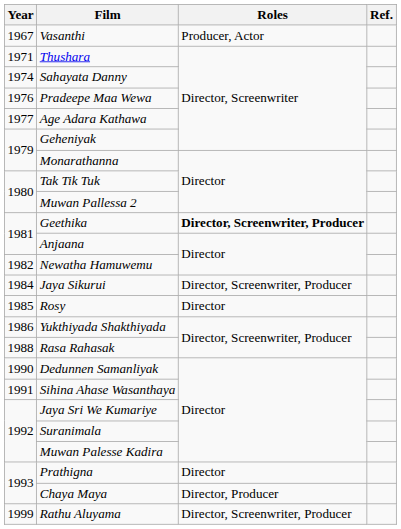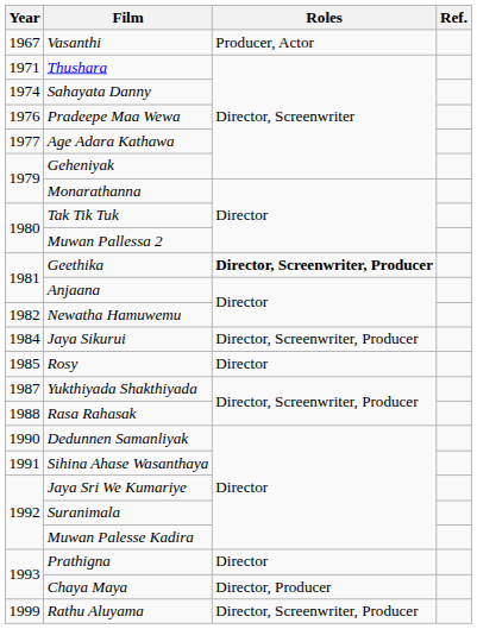Yukthiyada Shakthiyada | Year: 1986 -> 1987
